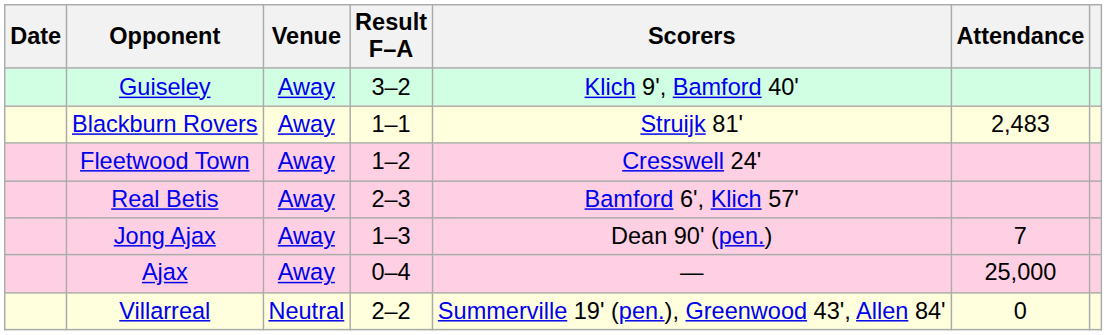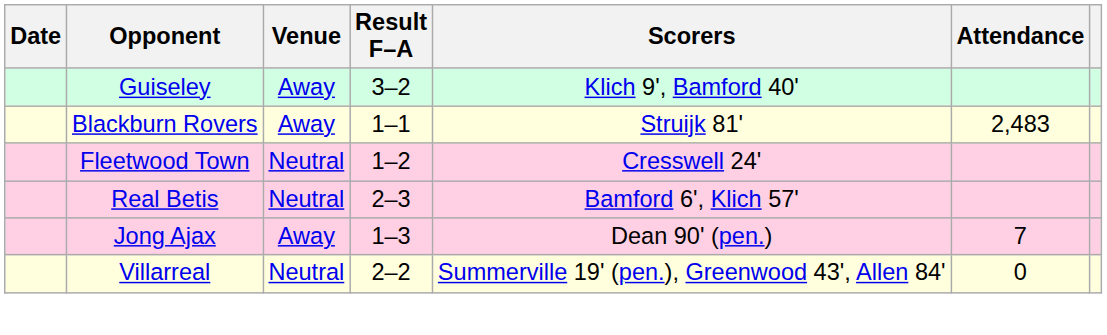Fleetwood Town | Venue: Away -> Neutral
Real Betis | Venue: Away -> Neutral
- row: Ajax | Away | 0–4 | — | 25,000
